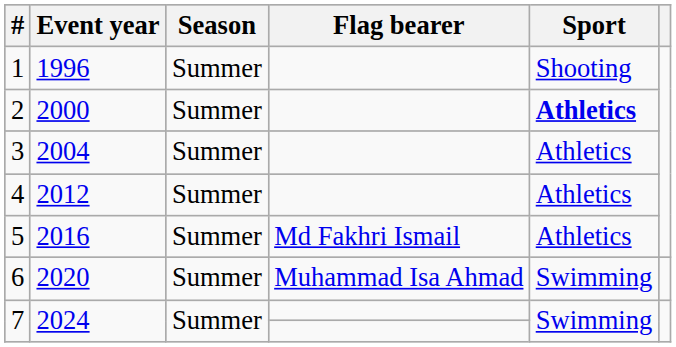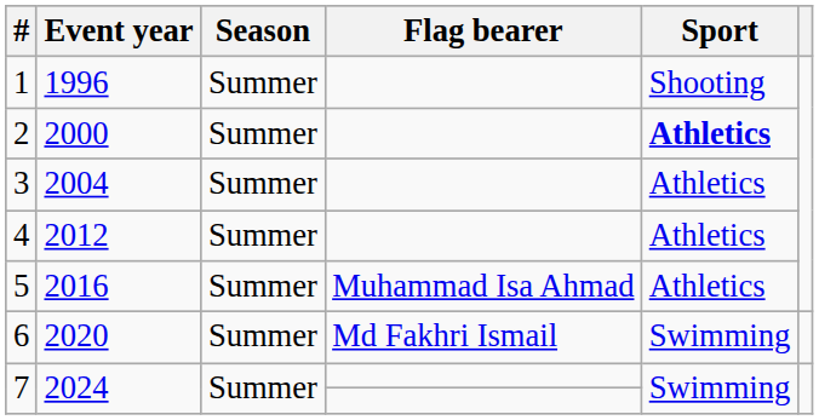5 | Flag bearer: Md Fakhri Ismail -> Muhammad Isa Ahmad
6 | Flag bearer: Muhammad Isa Ahmad -> Md Fakhri Ismail
